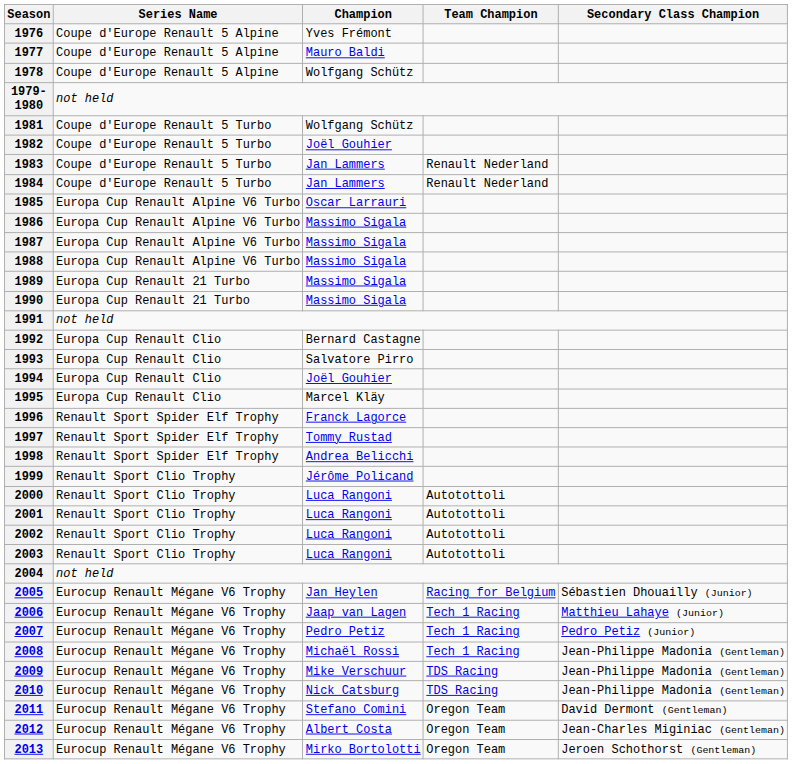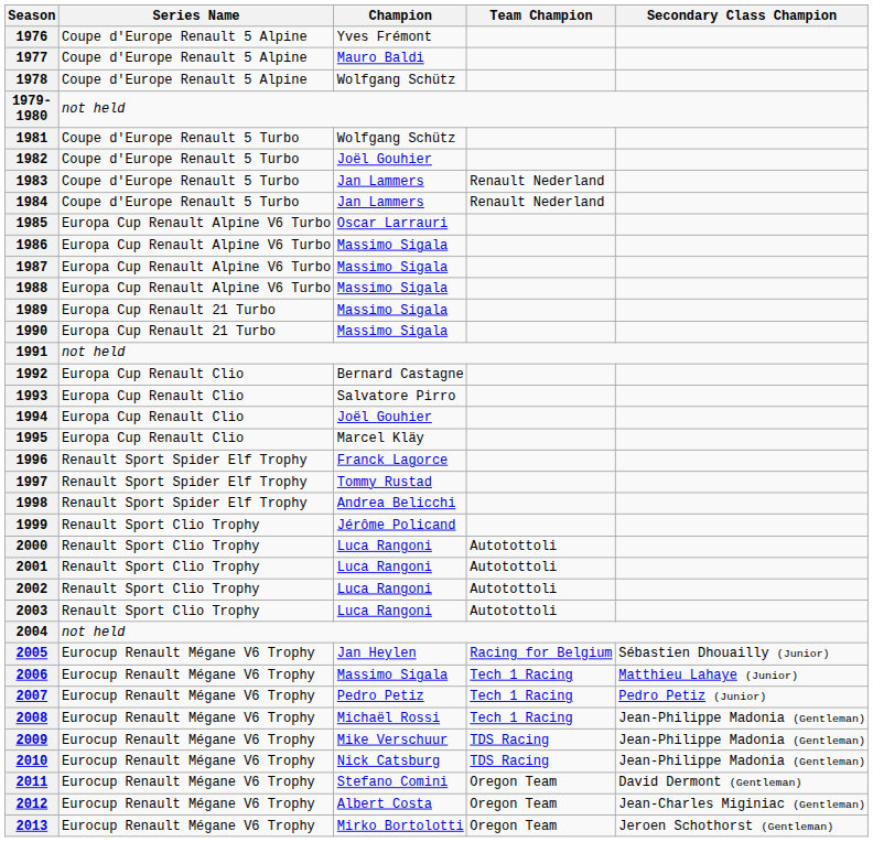2006 | Champion: Jaap van Lagen -> Massimo Sigala
